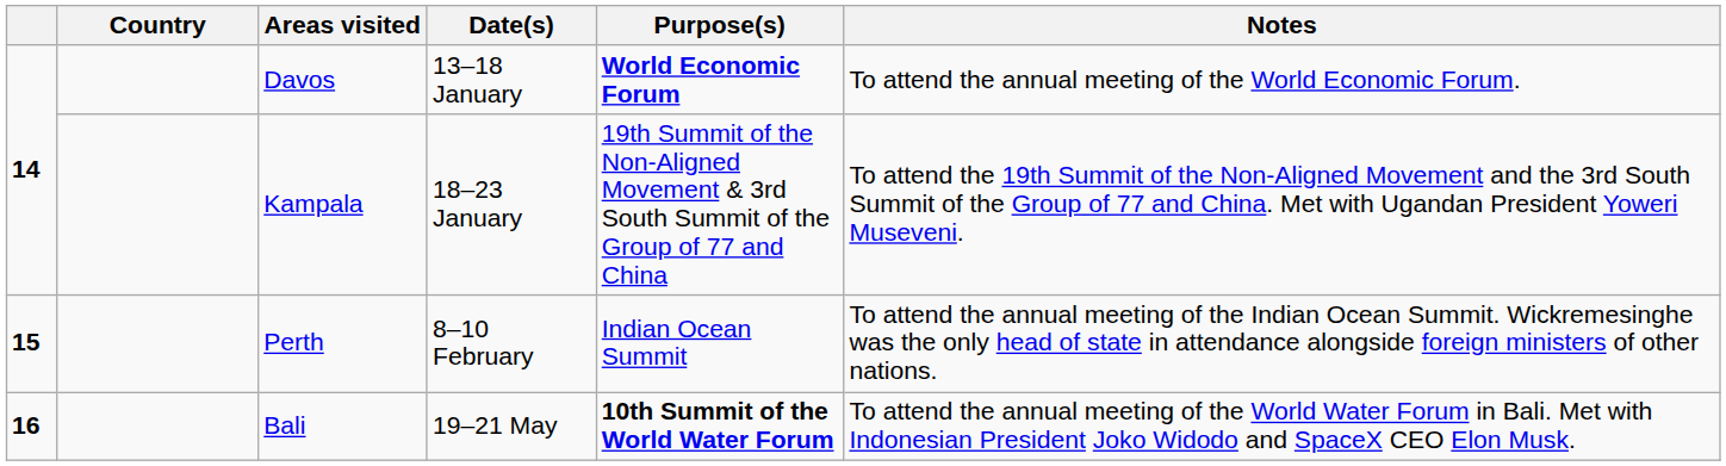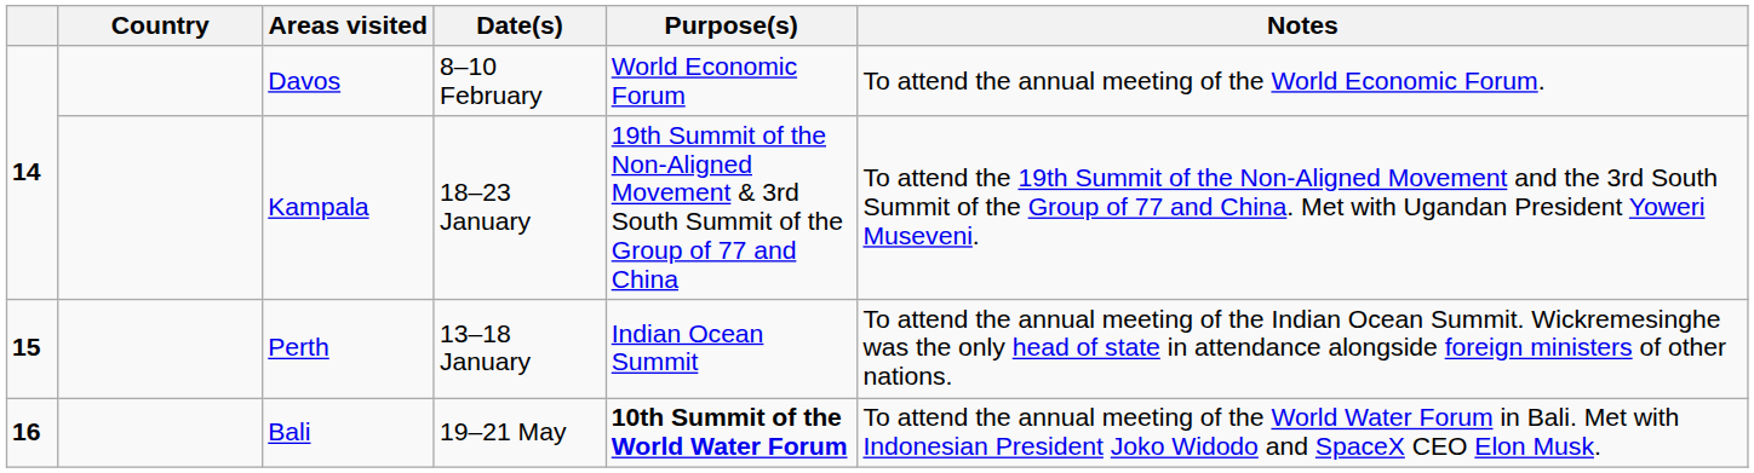Davos | Date(s): 13–18 January -> 8–10 February
Davos | Purpose(s): bold -> normal
Perth | Date(s): 8–10 February -> 13–18 January
